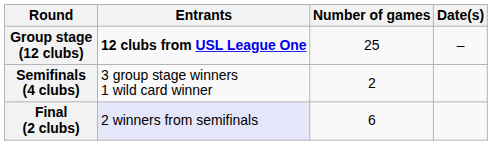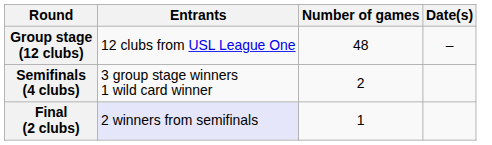Group stage (12 clubs) | Entrants: bold -> normal
Group stage (12 clubs) | Number of games: 25 -> 48
Final (2 clubs) | Number of games: 6 -> 1
